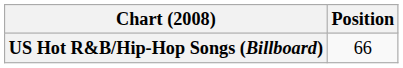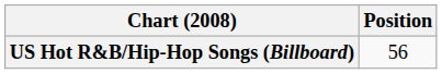US Hot R&B/Hip-Hop Songs (Billboard) | Position: 66 -> 56
